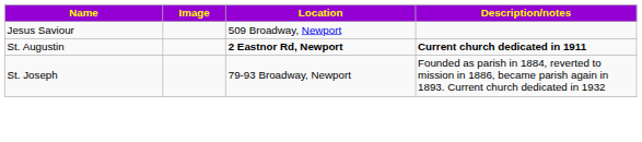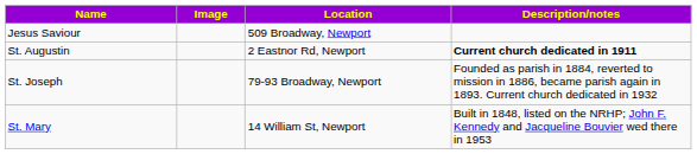St. Augustin | Location: bold -> normal
+ row: St. Mary | 14 William St, Newport | Built in 1848, listed on the NRHP; John F. Kennedy and Jacqueline Bouvier wed there in 1953
